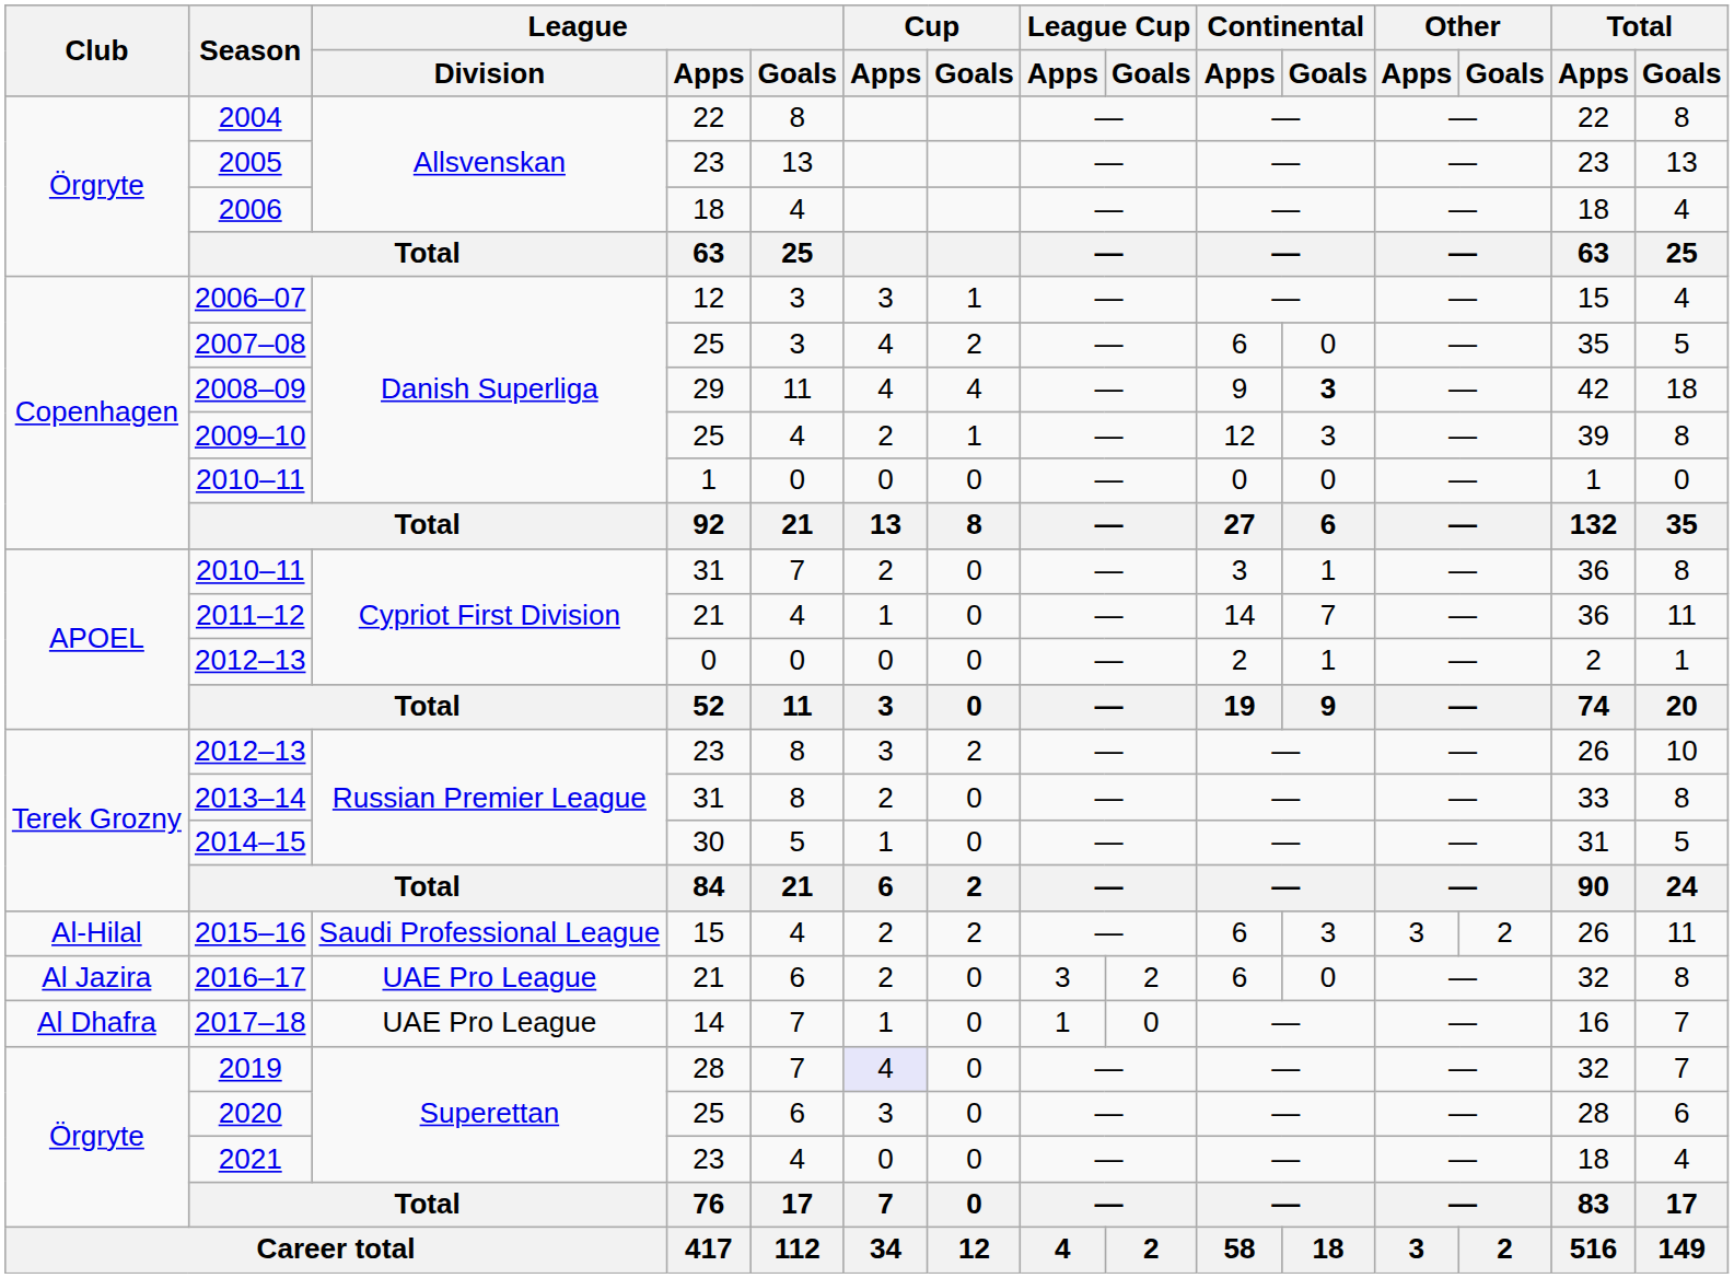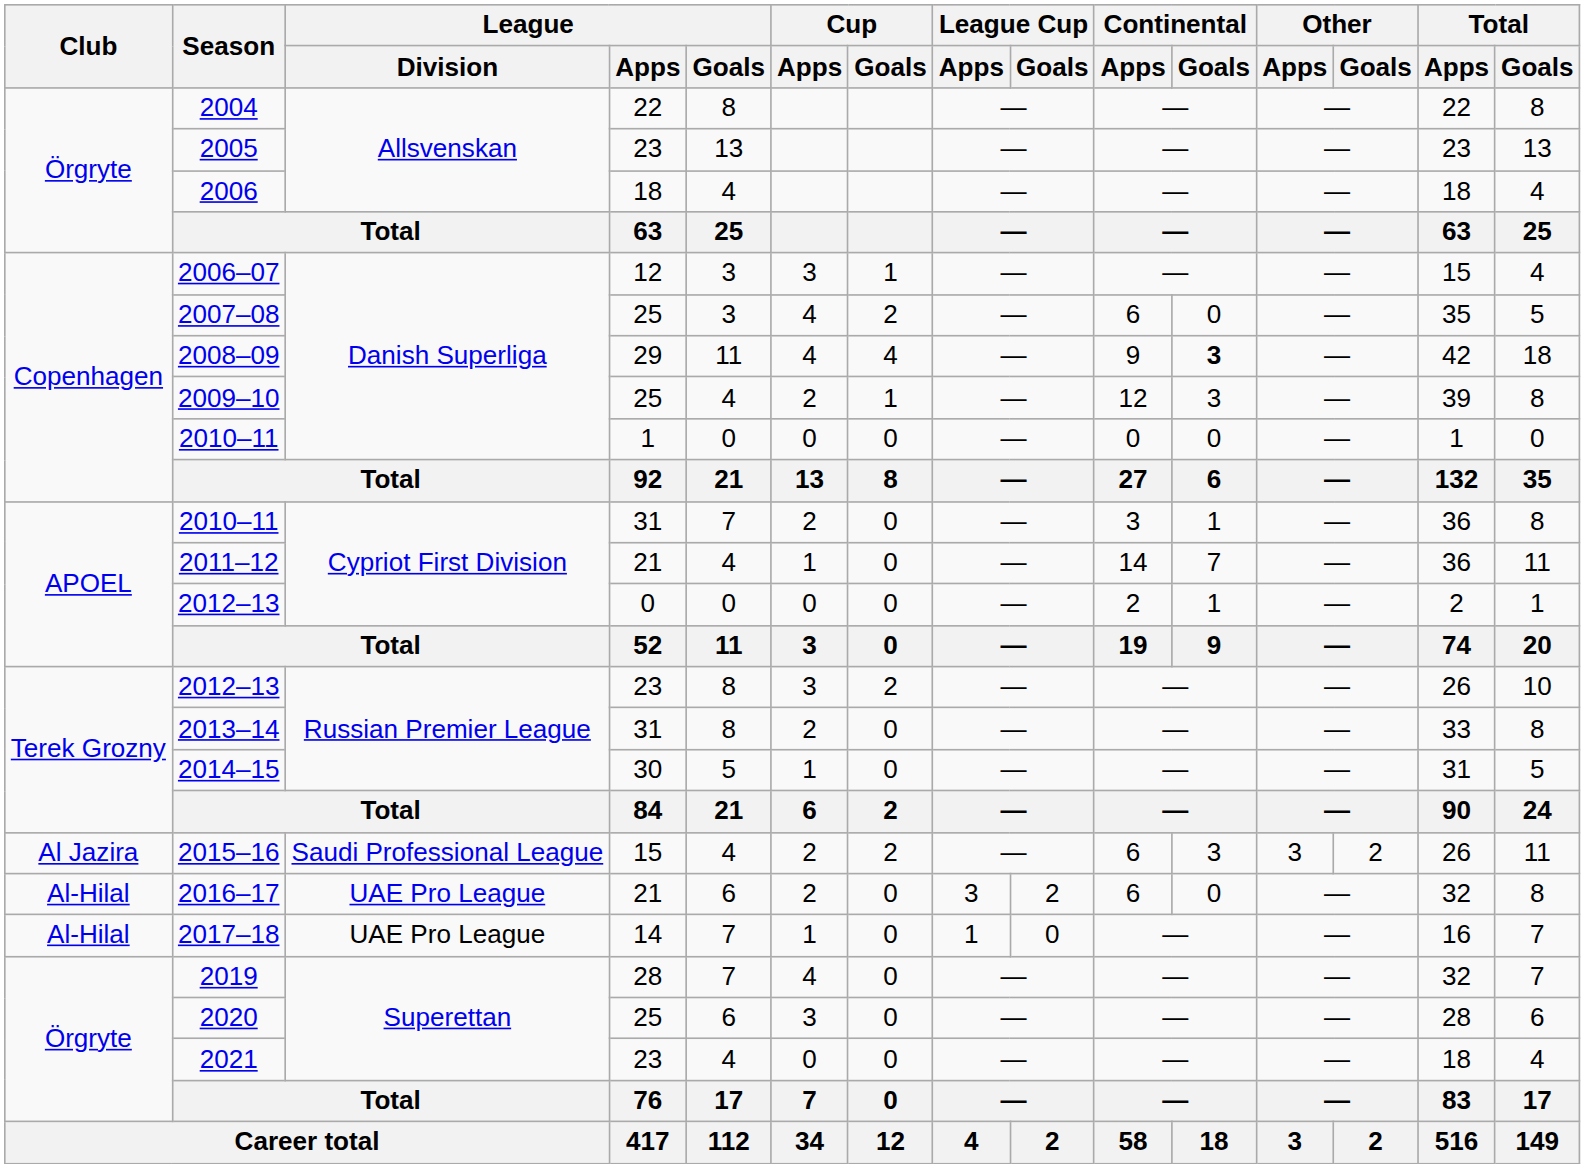2015–16 | Club: Al-Hilal -> Al Jazira
2016–17 | Club: Al Jazira -> Al-Hilal
2017–18 | Club: Al Dhafra -> Al-Hilal
2019 | Cup / Apps: lavender background -> no background
